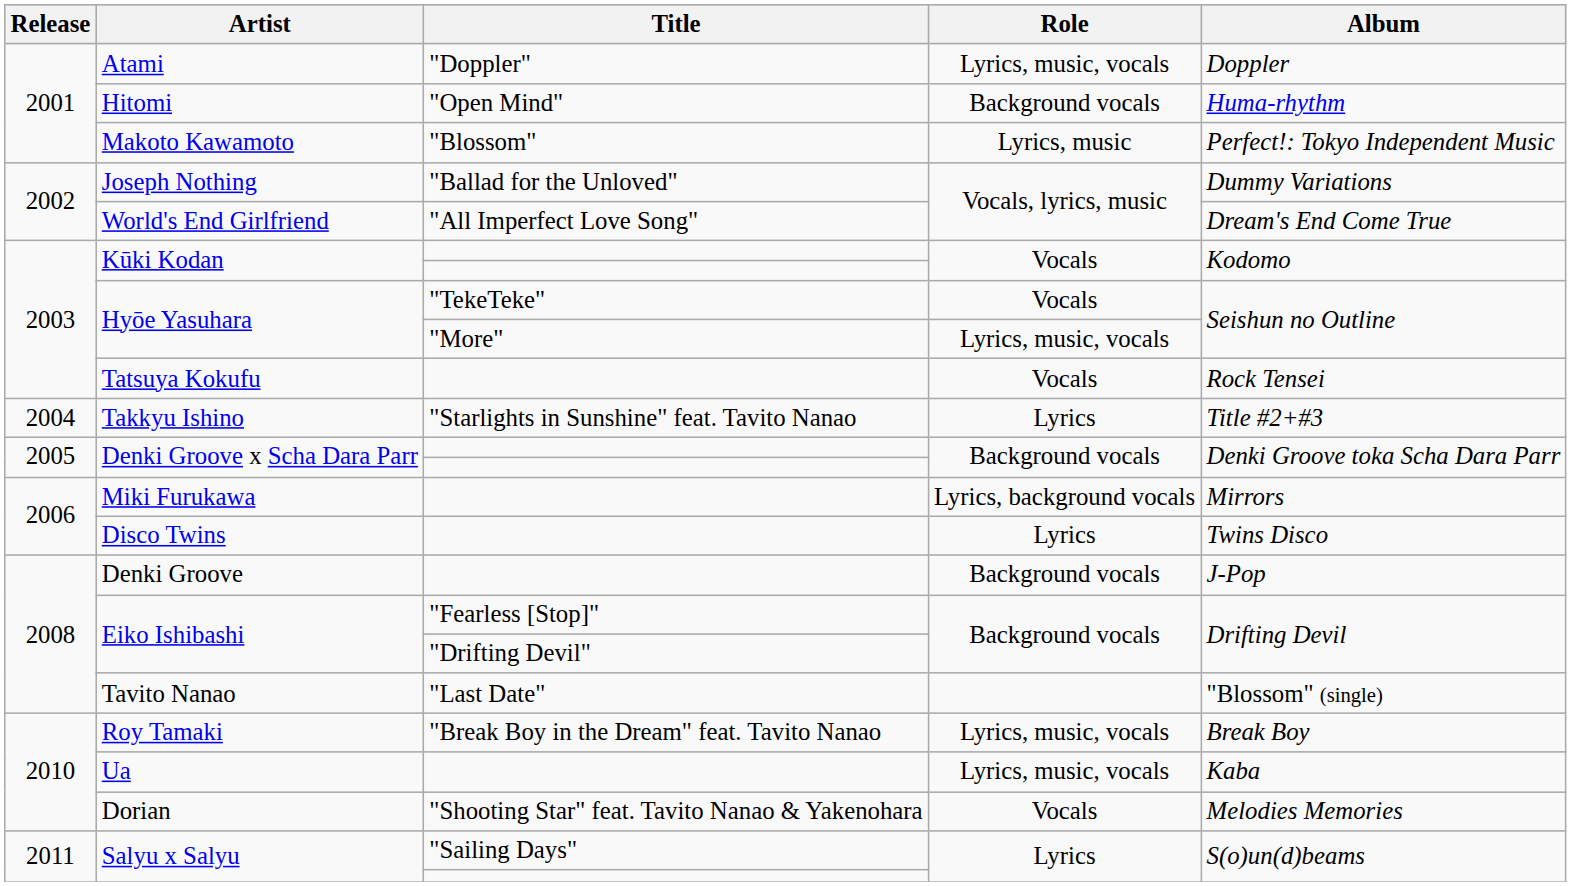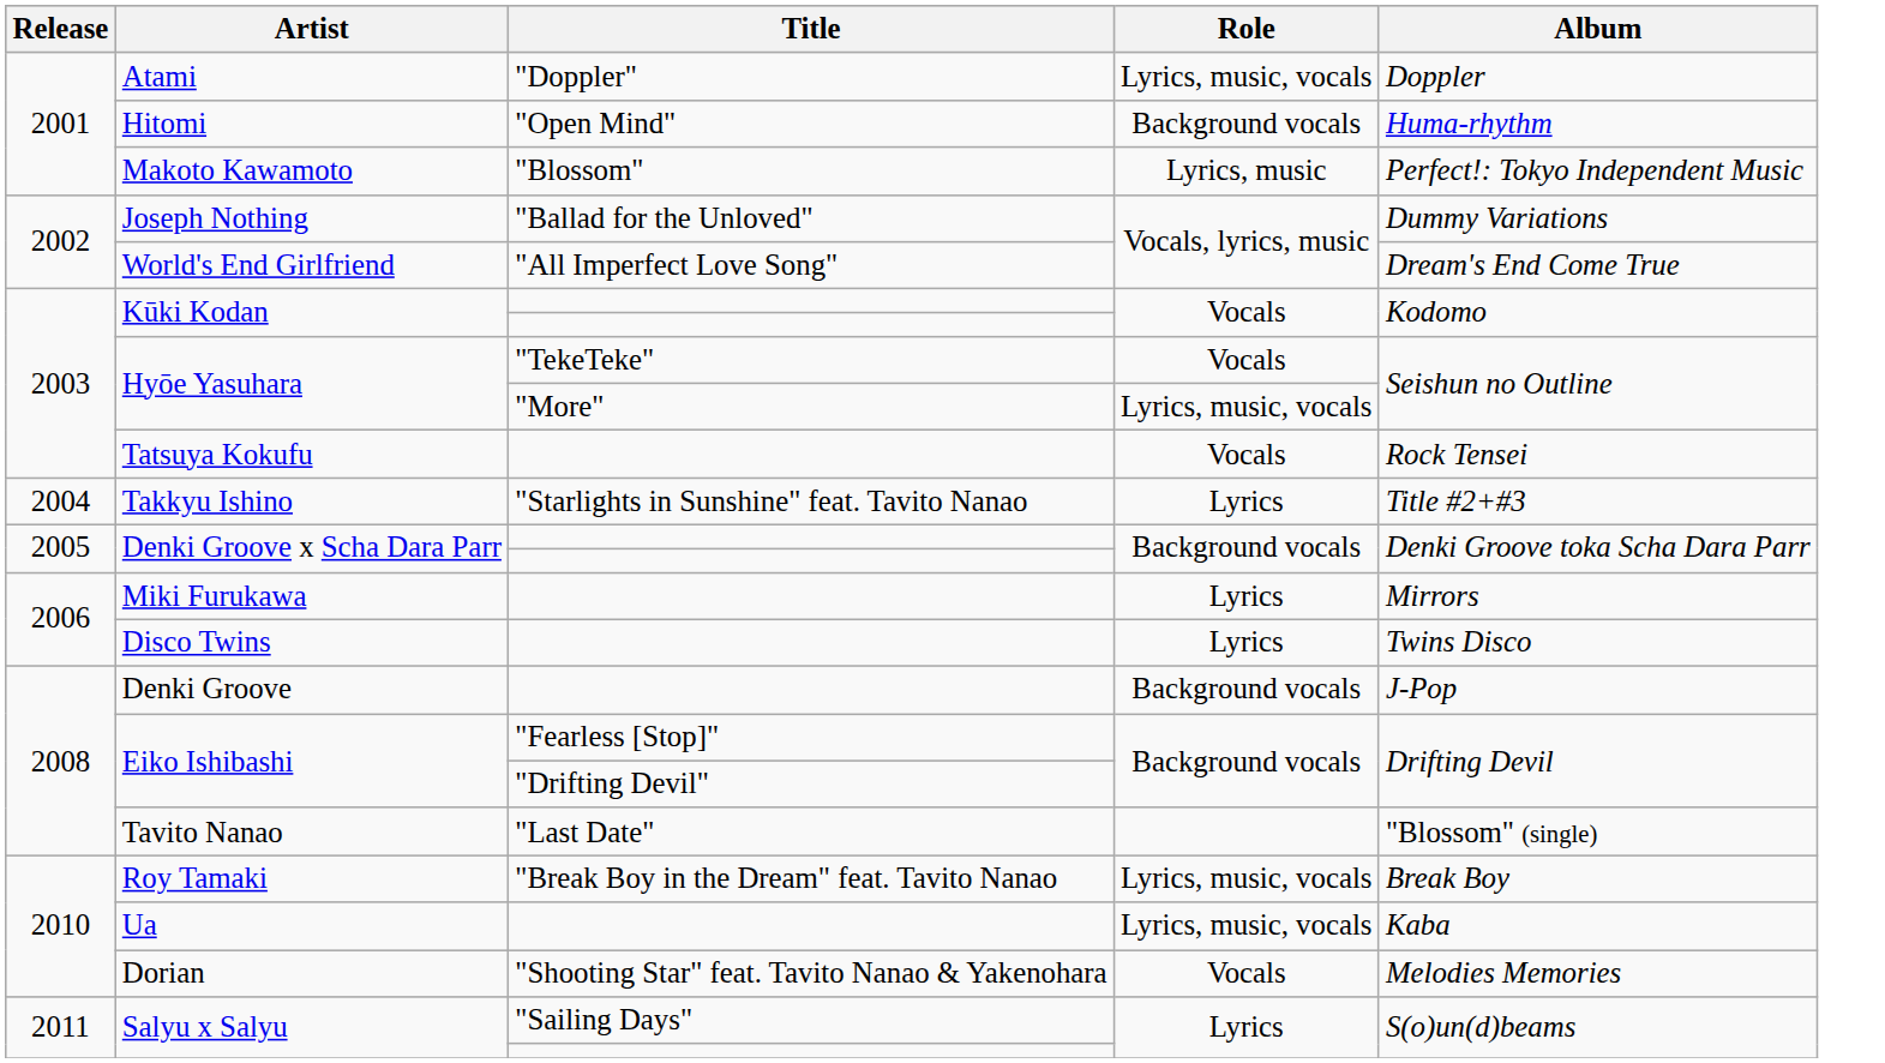Miki Furukawa | Role: Lyrics, background vocals -> Lyrics
